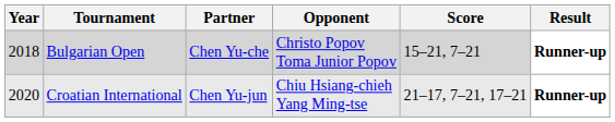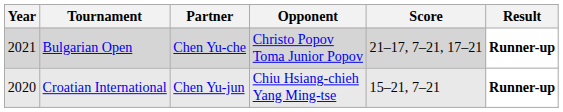Bulgarian Open | Year: 2018 -> 2021
Bulgarian Open | Score: 15–21, 7–21 -> 21–17, 7–21, 17–21
Croatian International | Score: 21–17, 7–21, 17–21 -> 15–21, 7–21
